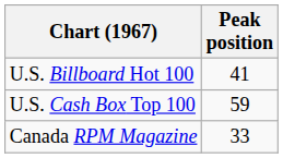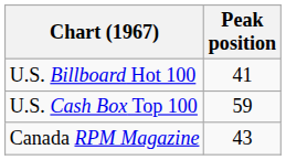Canada RPM Magazine | Peak position: 33 -> 43
